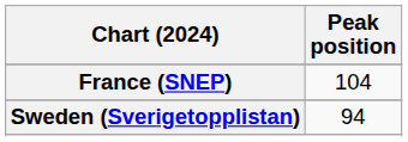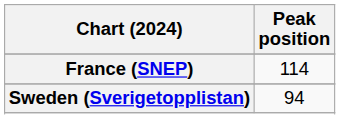France (SNEP) | Peak position: 104 -> 114
